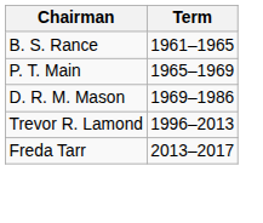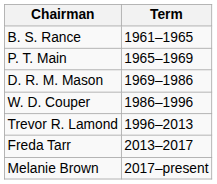+ row: W. D. Couper | 1986–1996
+ row: Melanie Brown | 2017–present
